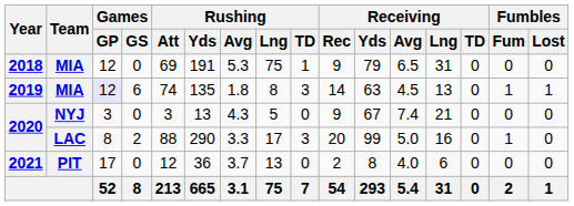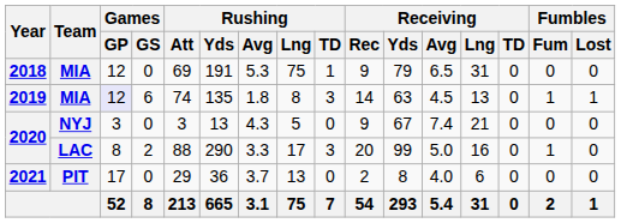2021 | Rushing / Att: 12 -> 29
